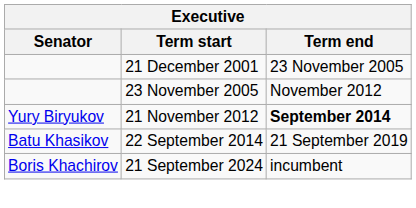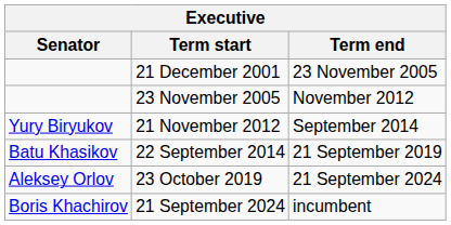21 November 2012 | Term end: bold -> normal
+ row: Aleksey Orlov | 23 October 2019 | 21 September 2024
